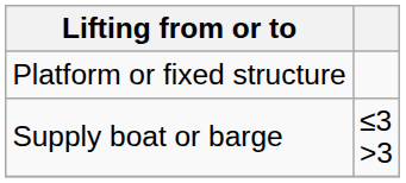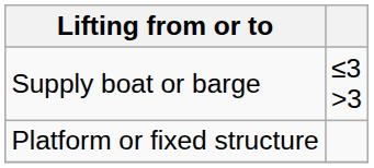rows swapped: Platform or fixed structure <-> Supply boat or barge
